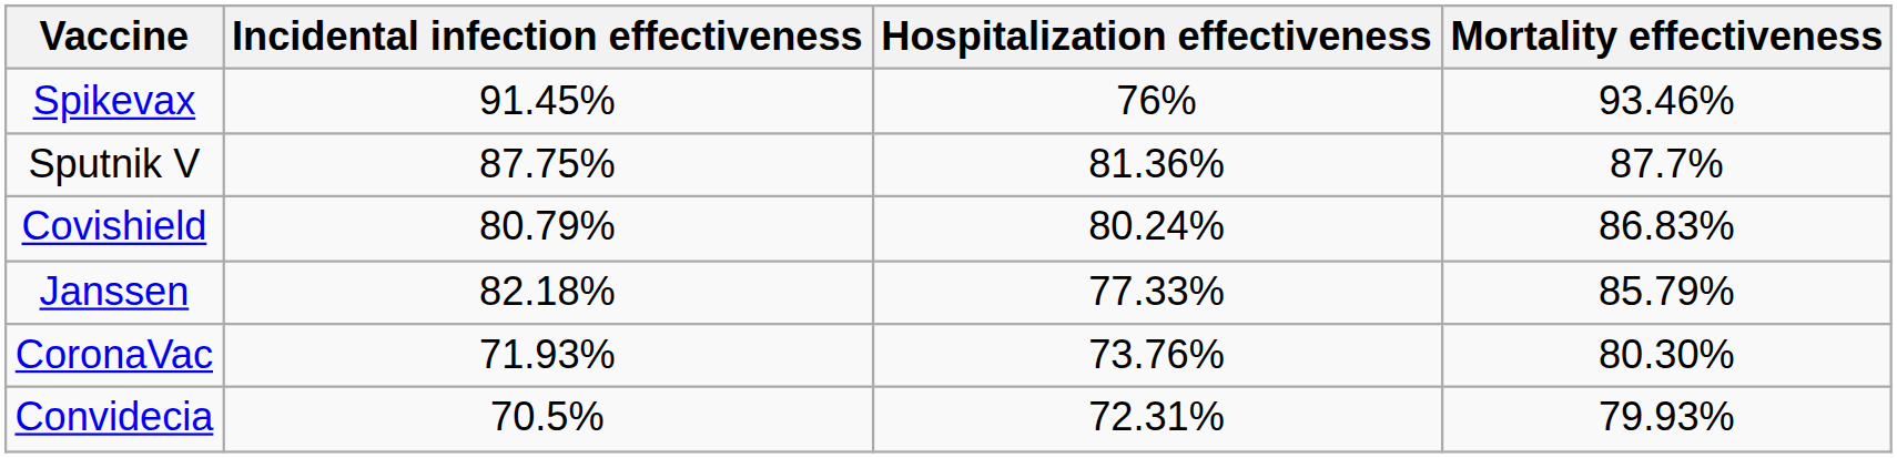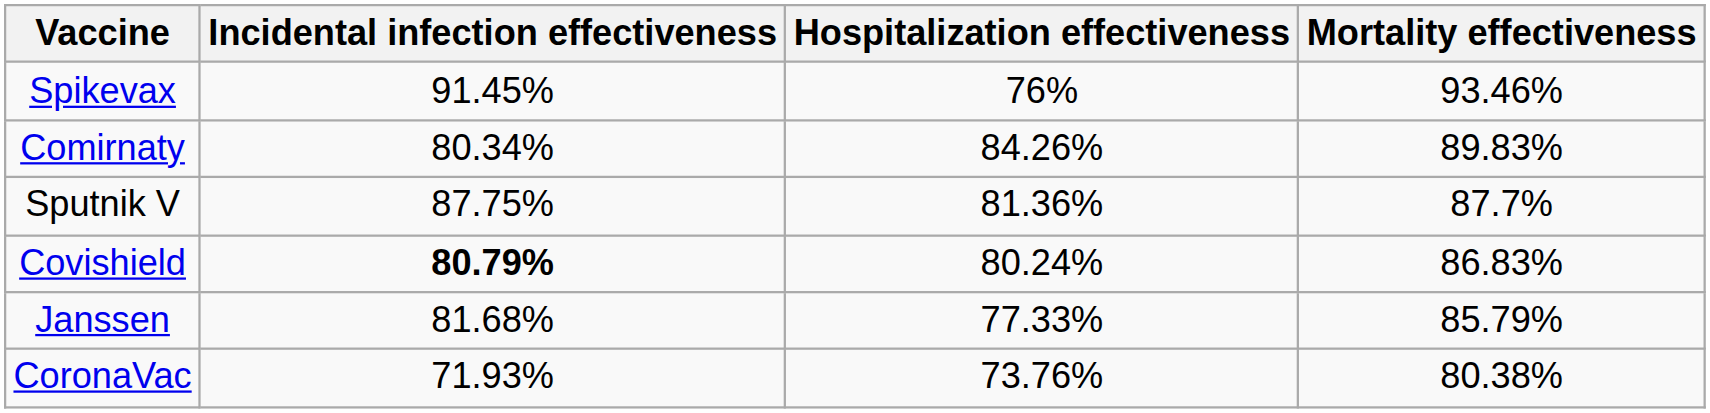+ row: Comirnaty | 80.34% | 84.26% | 89.83%
Covishield | Incidental infection effectiveness: normal -> bold
Janssen | Incidental infection effectiveness: 82.18% -> 81.68%
CoronaVac | Mortality effectiveness: 80.30% -> 80.38%
- row: Convidecia | 70.5% | 72.31% | 79.93%
